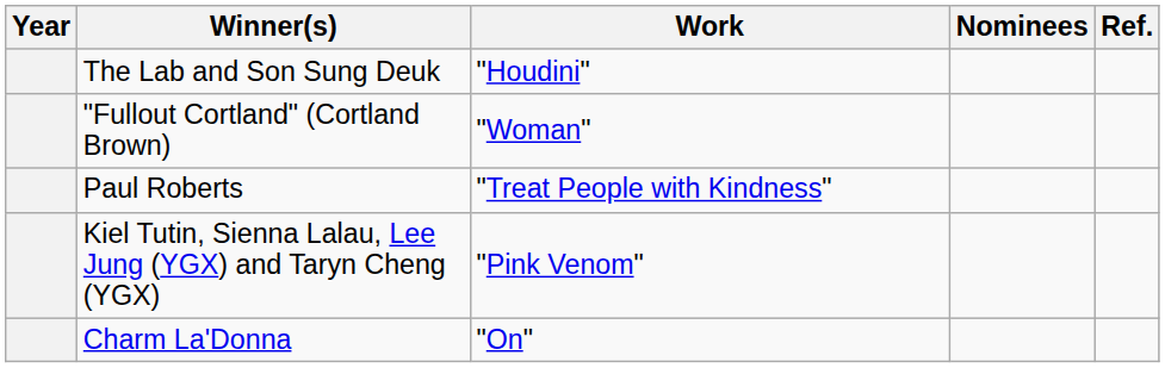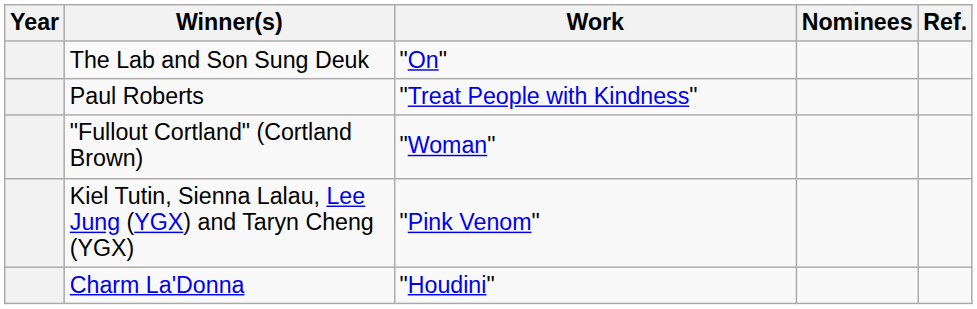The Lab and Son Sung Deuk | Work: "Houdini" -> "On"
rows swapped: Paul Roberts <-> "Fullout Cortland" (Cortland Brown)
Charm La'Donna | Work: "On" -> "Houdini"
